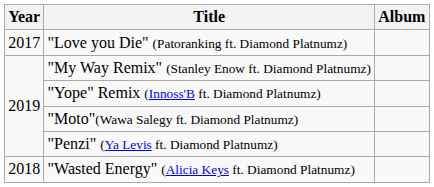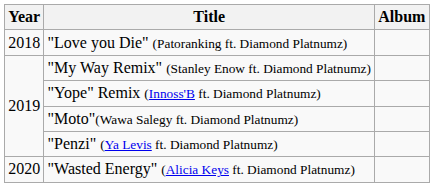"Love you Die" (Patoranking ft. Diamond Platnumz) | Year: 2017 -> 2018
"Wasted Energy" (Alicia Keys ft. Diamond Platnumz) | Year: 2018 -> 2020
